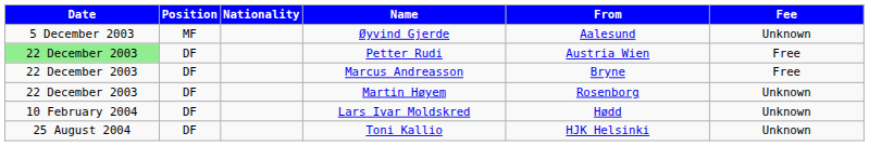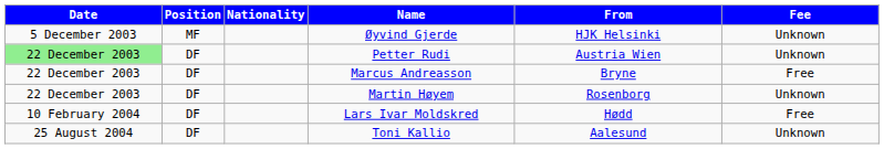Øyvind Gjerde | From: Aalesund -> HJK Helsinki
Petter Rudi | Fee: Free -> Unknown
Lars Ivar Moldskred | Fee: Unknown -> Free
Toni Kallio | From: HJK Helsinki -> Aalesund
